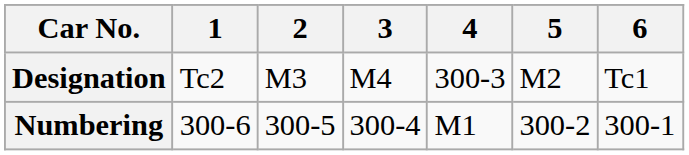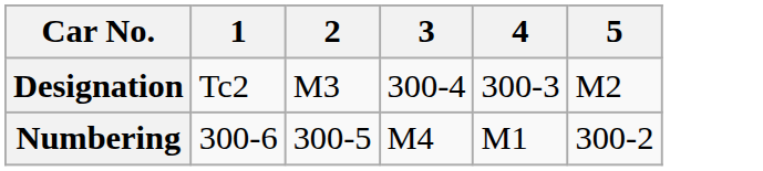- column: 6 | Tc1 | 300-1
Designation | 3: M4 -> 300-4
Numbering | 3: 300-4 -> M4
